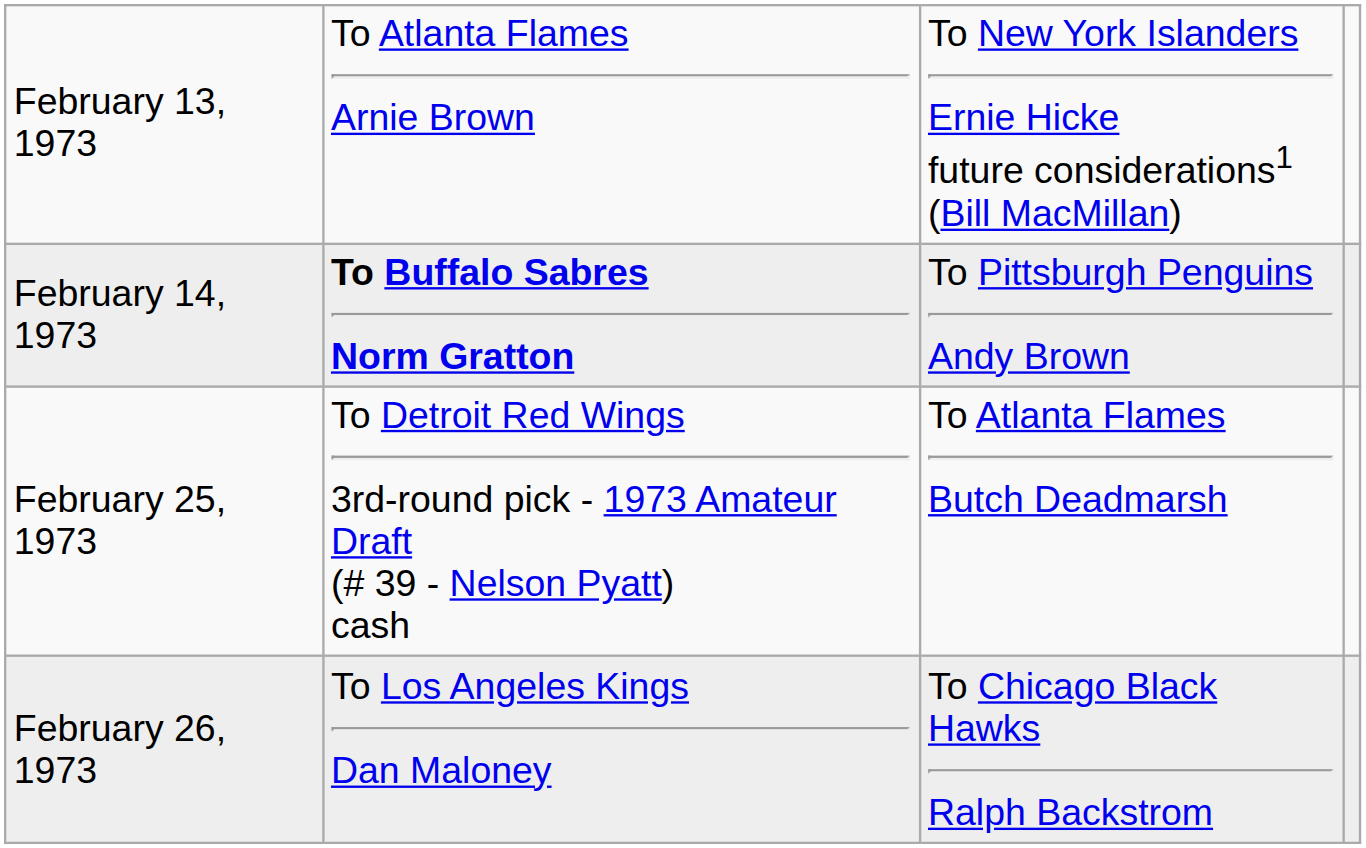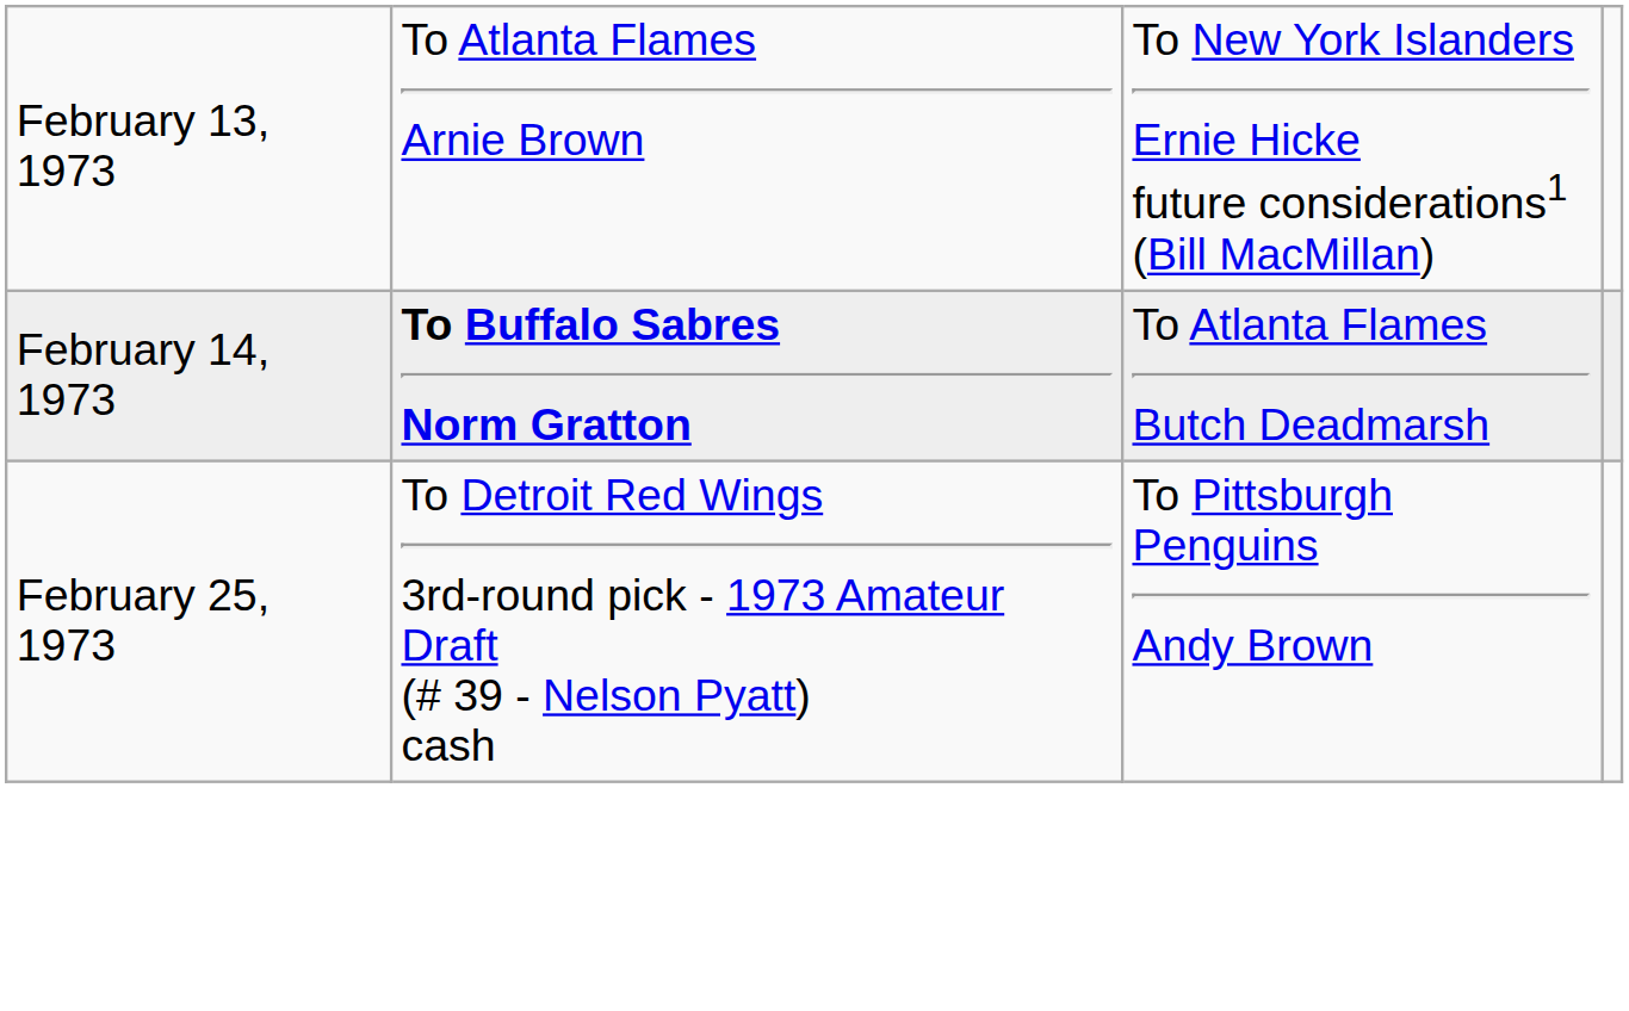February 14, 1973 | column 3: To Pittsburgh Penguins Andy Brown -> To Atlanta Flames Butch Deadmarsh
February 25, 1973 | column 3: To Atlanta Flames Butch Deadmarsh -> To Pittsburgh Penguins Andy Brown
- row: February 26, 1973 | To Los Angeles Kings Dan Maloney | To Chicago Black Hawks Ralph Backstrom
